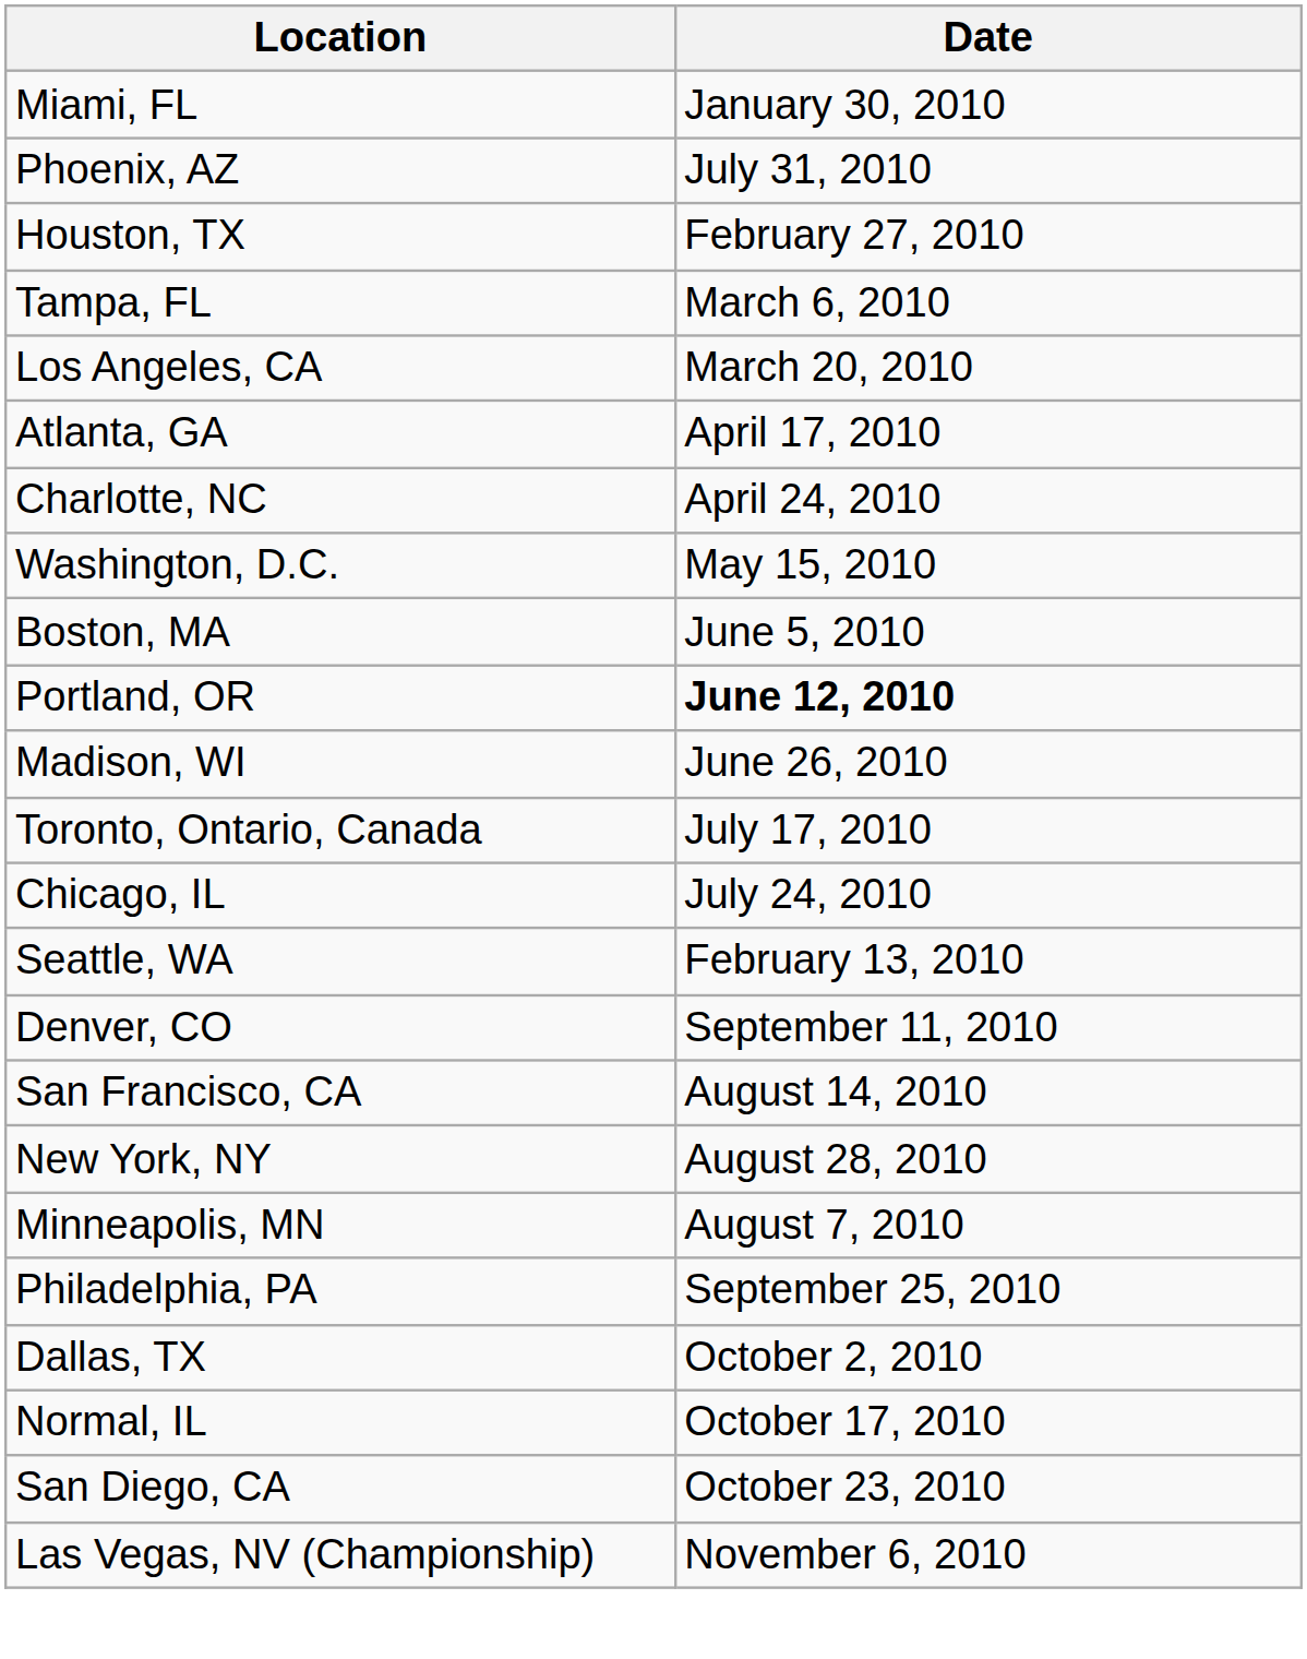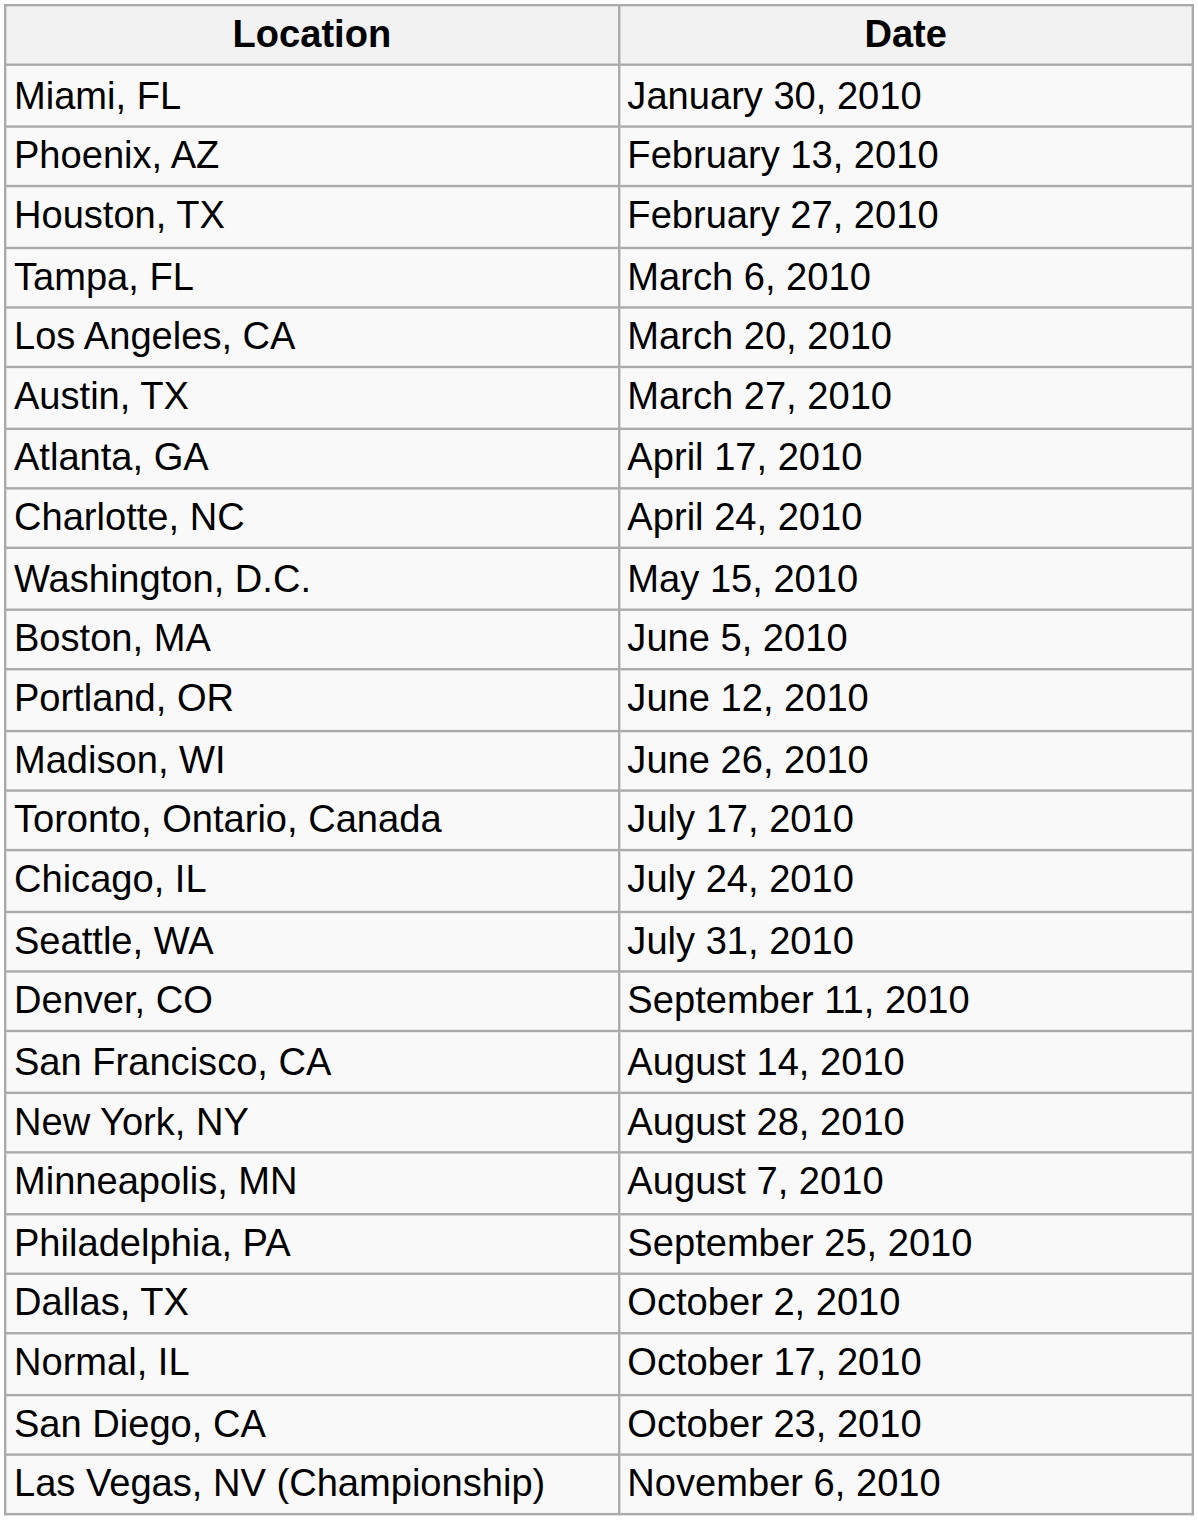Phoenix, AZ | Date: July 31, 2010 -> February 13, 2010
+ row: Austin, TX | March 27, 2010
Portland, OR | Date: bold -> normal
Seattle, WA | Date: February 13, 2010 -> July 31, 2010
